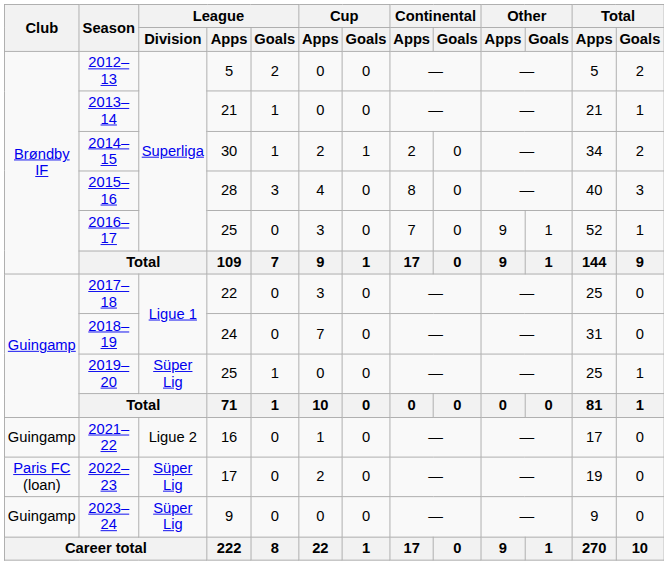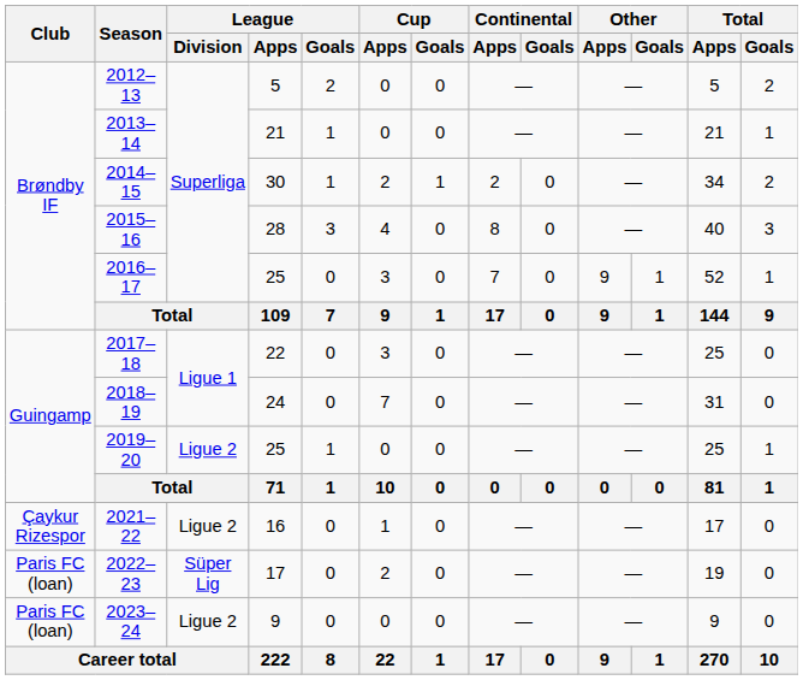2019–20 | League / Division: Süper Lig -> Ligue 2
2021–22 | Club: Guingamp -> Çaykur Rizespor
2023–24 | Club: Guingamp -> Paris FC (loan)
2023–24 | League / Division: Süper Lig -> Ligue 2
